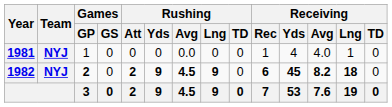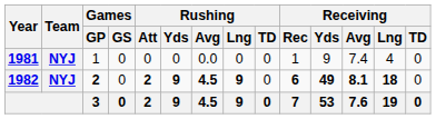1981 | Receiving / Yds: 4 -> 9
1981 | Receiving / Avg: 4.0 -> 7.4
1981 | Receiving / Lng: 1 -> 4
1982 | Receiving / Yds: 45 -> 49
1982 | Receiving / Avg: 8.2 -> 8.1
